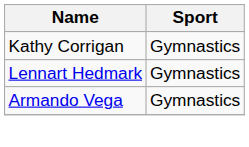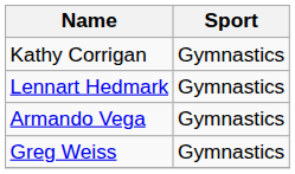+ row: Greg Weiss | Gymnastics
